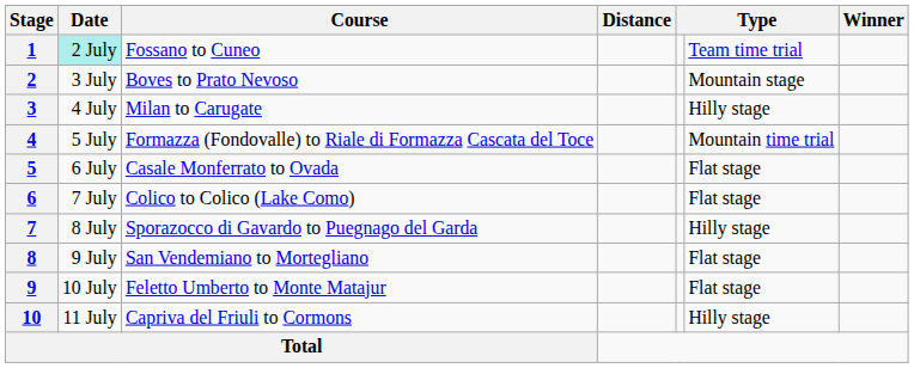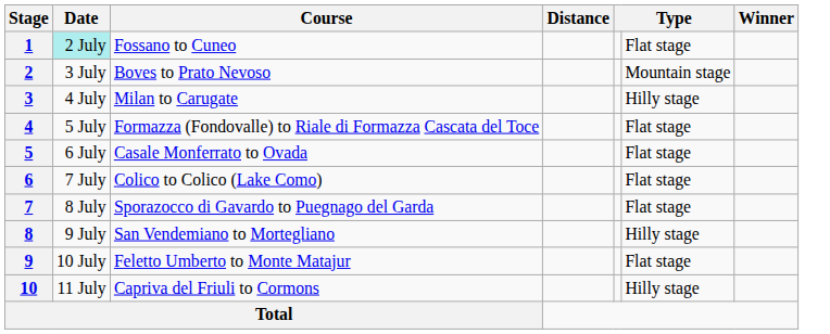1 | column 6: Team time trial -> Flat stage
4 | column 6: Mountain time trial -> Flat stage
7 | column 6: Hilly stage -> Flat stage
8 | column 6: Flat stage -> Hilly stage
